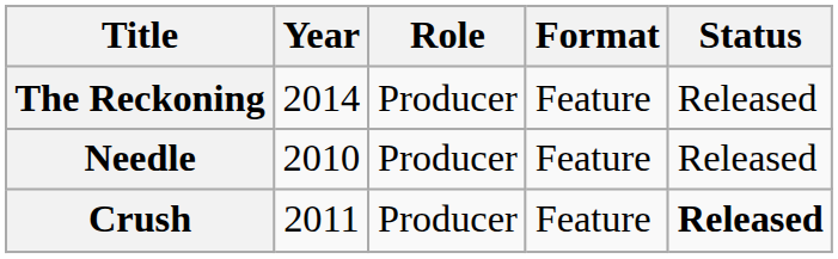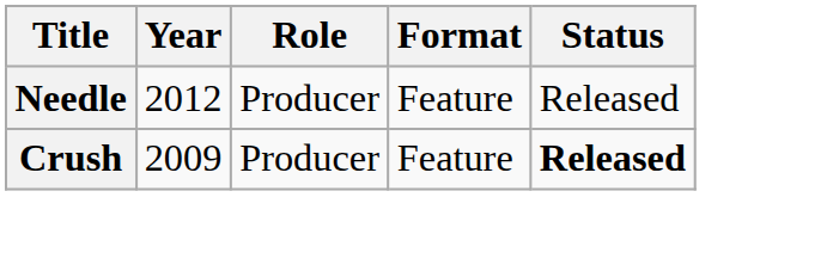- row: The Reckoning | 2014 | Producer | Feature | Released
Needle | Year: 2010 -> 2012
Crush | Year: 2011 -> 2009
